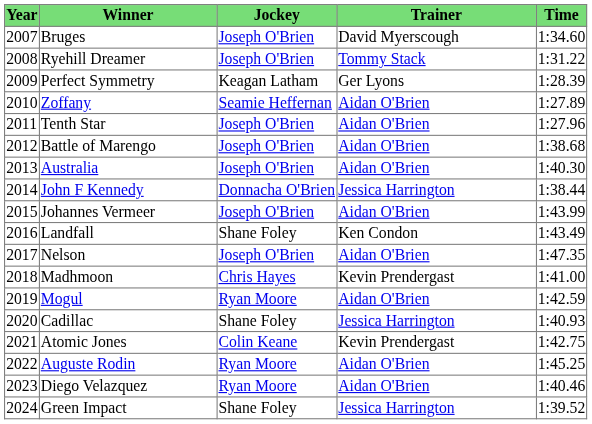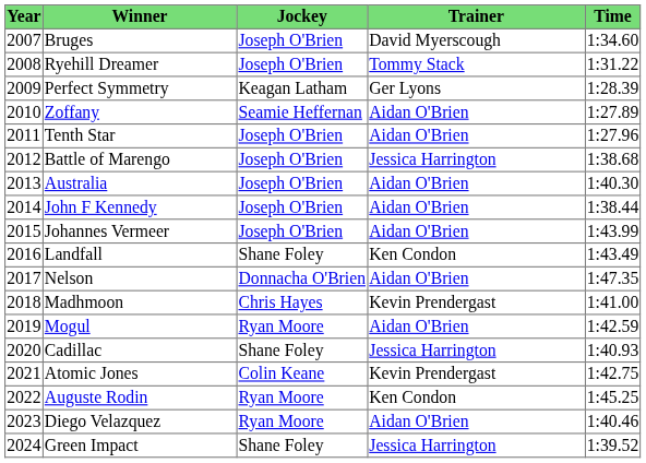Battle of Marengo | Trainer: Aidan O'Brien -> Jessica Harrington
John F Kennedy | Jockey: Donnacha O'Brien -> Joseph O'Brien
John F Kennedy | Trainer: Jessica Harrington -> Aidan O'Brien
Nelson | Jockey: Joseph O'Brien -> Donnacha O'Brien
Auguste Rodin | Trainer: Aidan O'Brien -> Ken Condon
